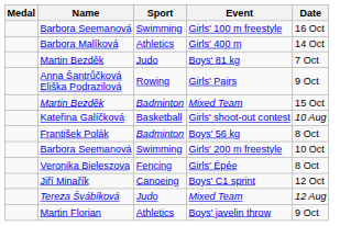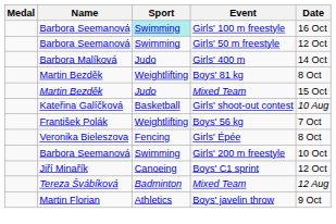Girls' 100 m freestyle | Sport: no background -> paleturquoise background
+ row: Barbora Seemanová | Swimming | Girls' 50 m freestyle | 12 Oct
Girls' 400 m | Sport: Athletics -> Judo
Boys' 81 kg | Sport: Judo -> Weightlifting
Boys' 81 kg | Date: 7 Oct -> 8 Oct
- row: Anna Šantrůčková Eliška Podrazilová | Rowing | Girls' Pairs | 9 Oct
Martin Bezděk / Mixed Team | Sport: Badminton -> Judo
Boys' 56 kg | Sport: Badminton -> Weightlifting
Boys' 56 kg | Date: 8 Oct -> 7 Oct
rows swapped: Girls' Épée <-> Girls' 200 m freestyle
Tereza Švábíková / Mixed Team | Sport: Judo -> Badminton
